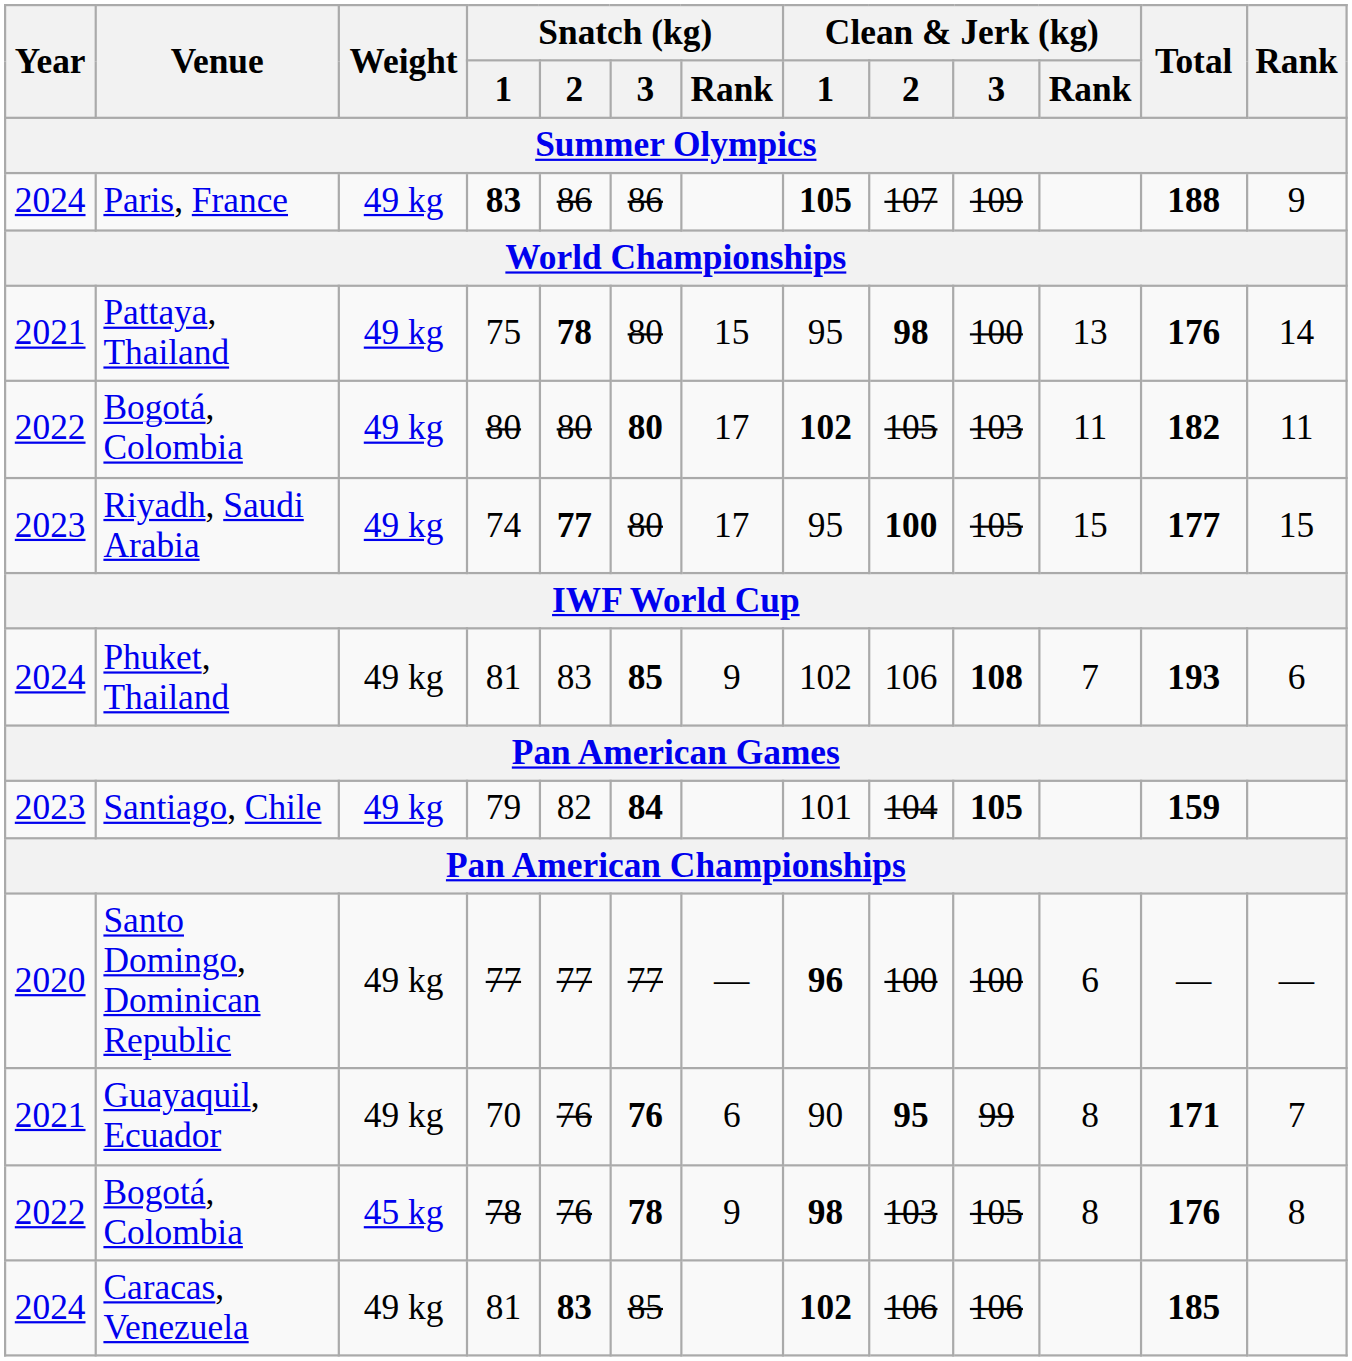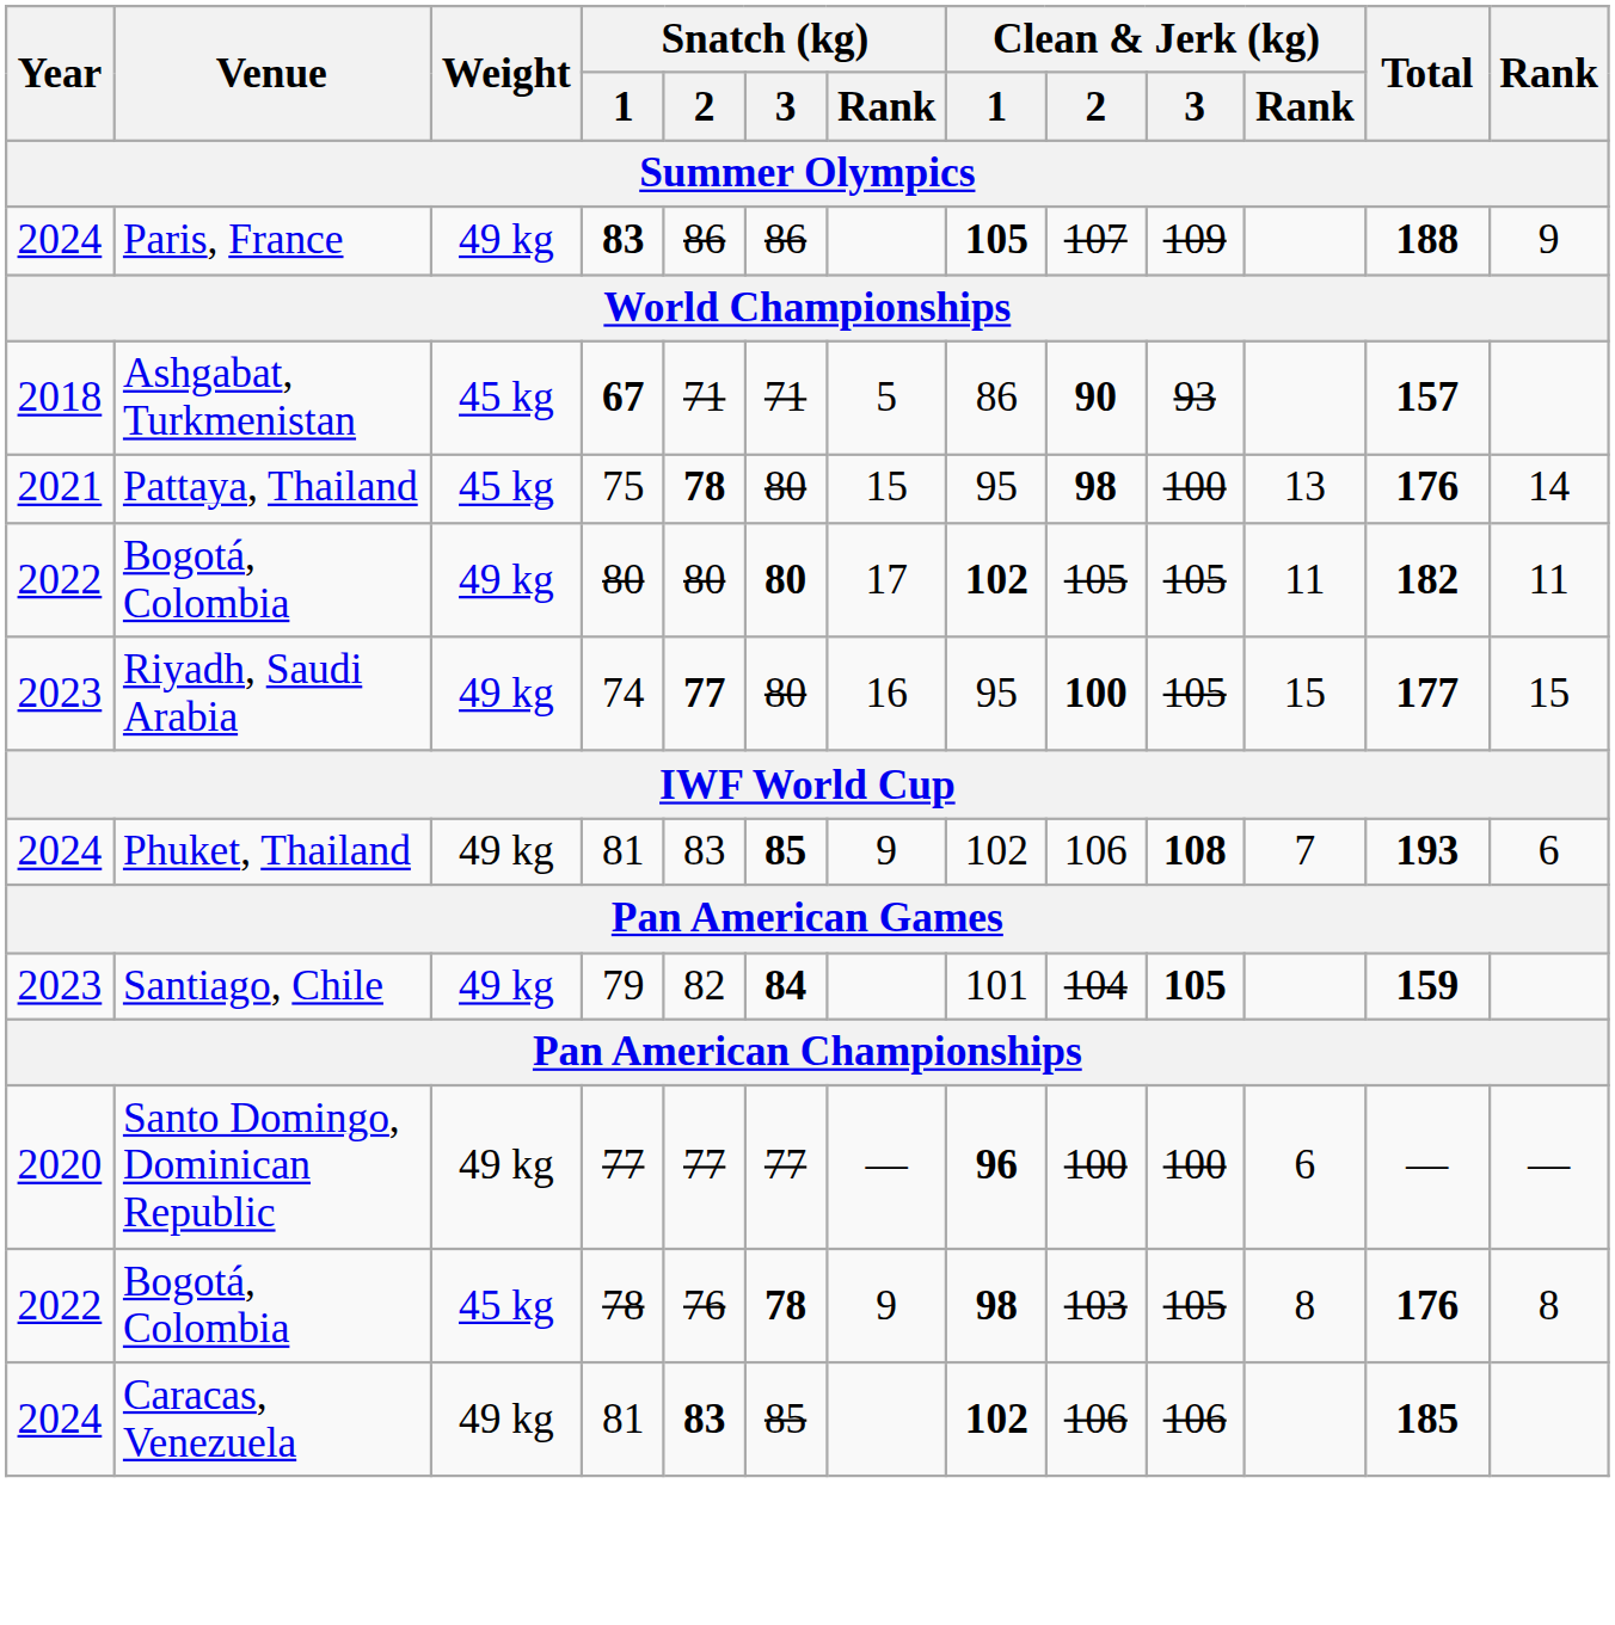+ row: 2018 | Ashgabat, Turkmenistan | 45 kg | 67 | 71 | 71 | 5 | 86 | 90 | 93 | 157
Pattaya, Thailand | Weight: 49 kg -> 45 kg
Bogotá, Colombia / 80 | Clean & Jerk (kg) / 3: 103 -> 105
Riyadh, Saudi Arabia | Snatch (kg) / Rank: 17 -> 16
- row: 2021 | Guayaquil, Ecuador | 49 kg | 70 | 76 | 76 | 6 | 90 | 95 | 99 | 8 | 171 | 7
